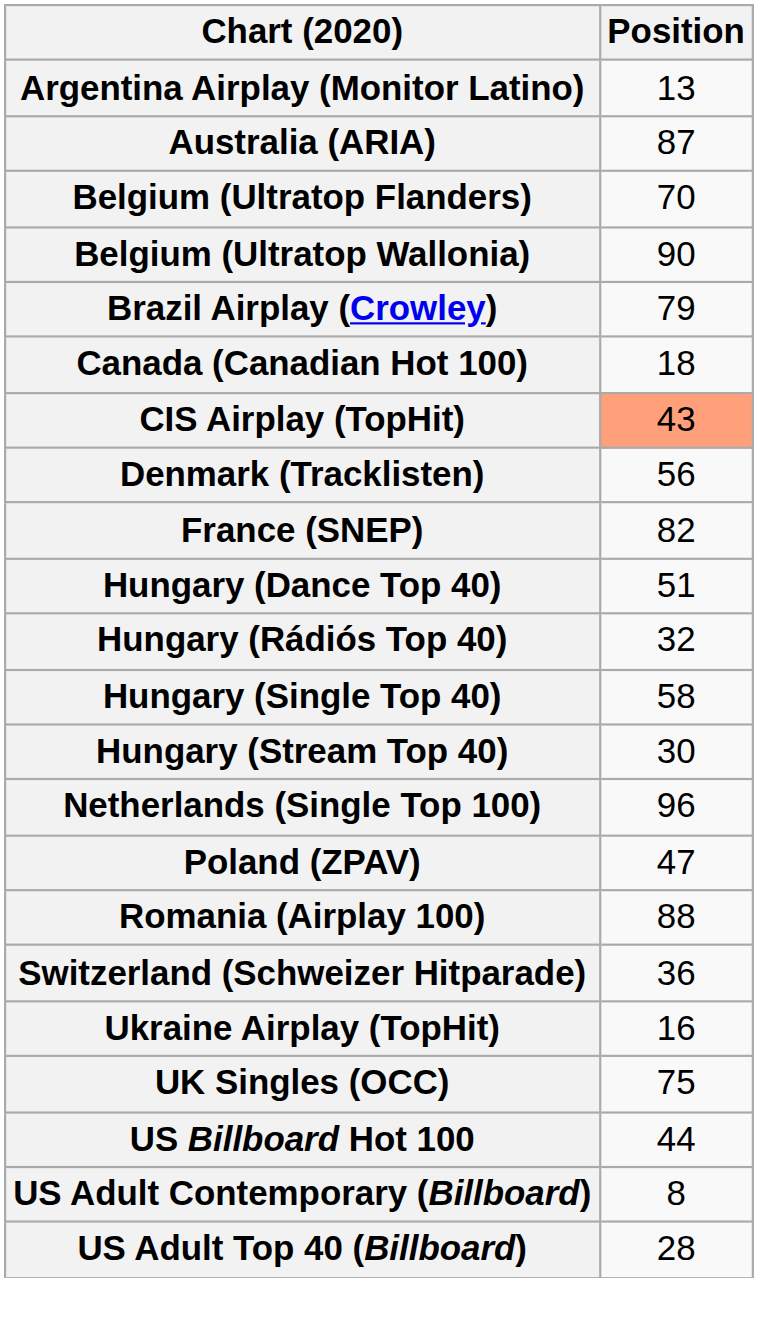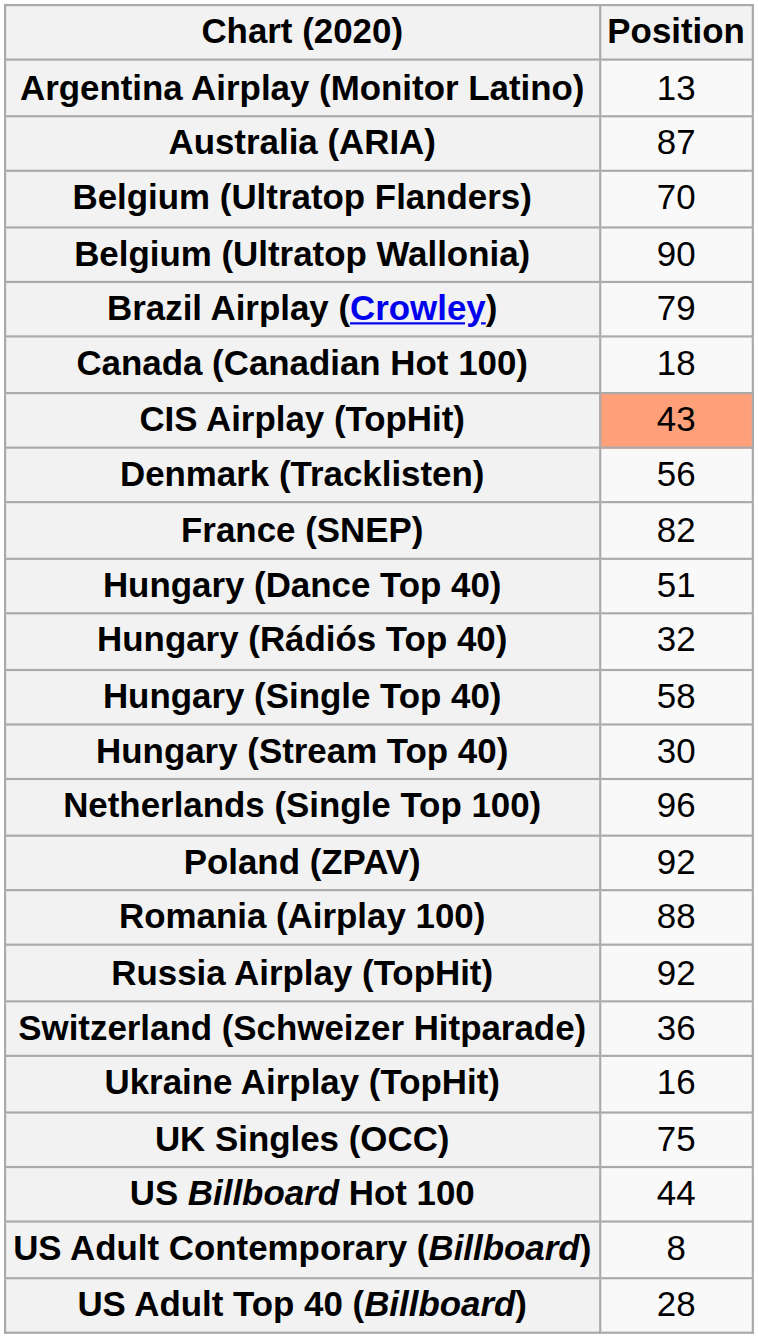Poland (ZPAV) | Position: 47 -> 92
+ row: Russia Airplay (TopHit) | 92
